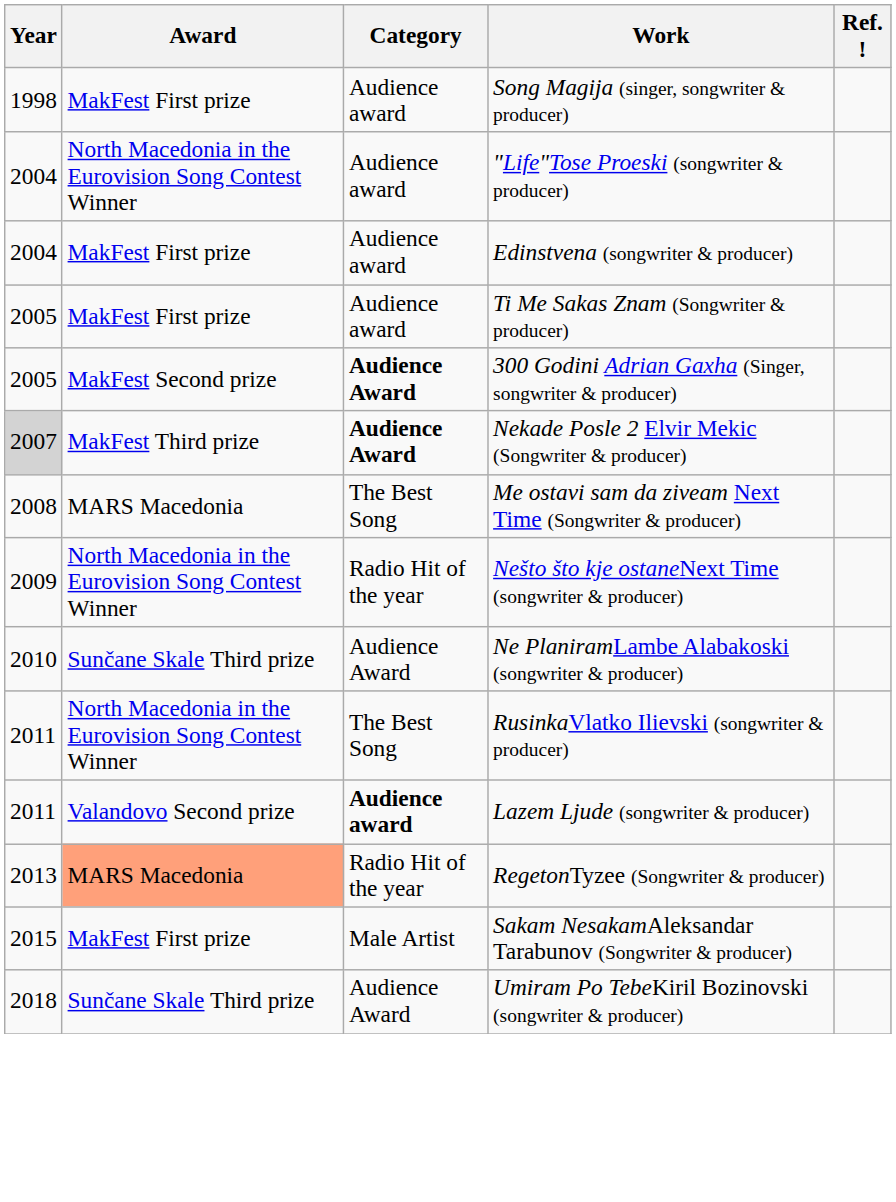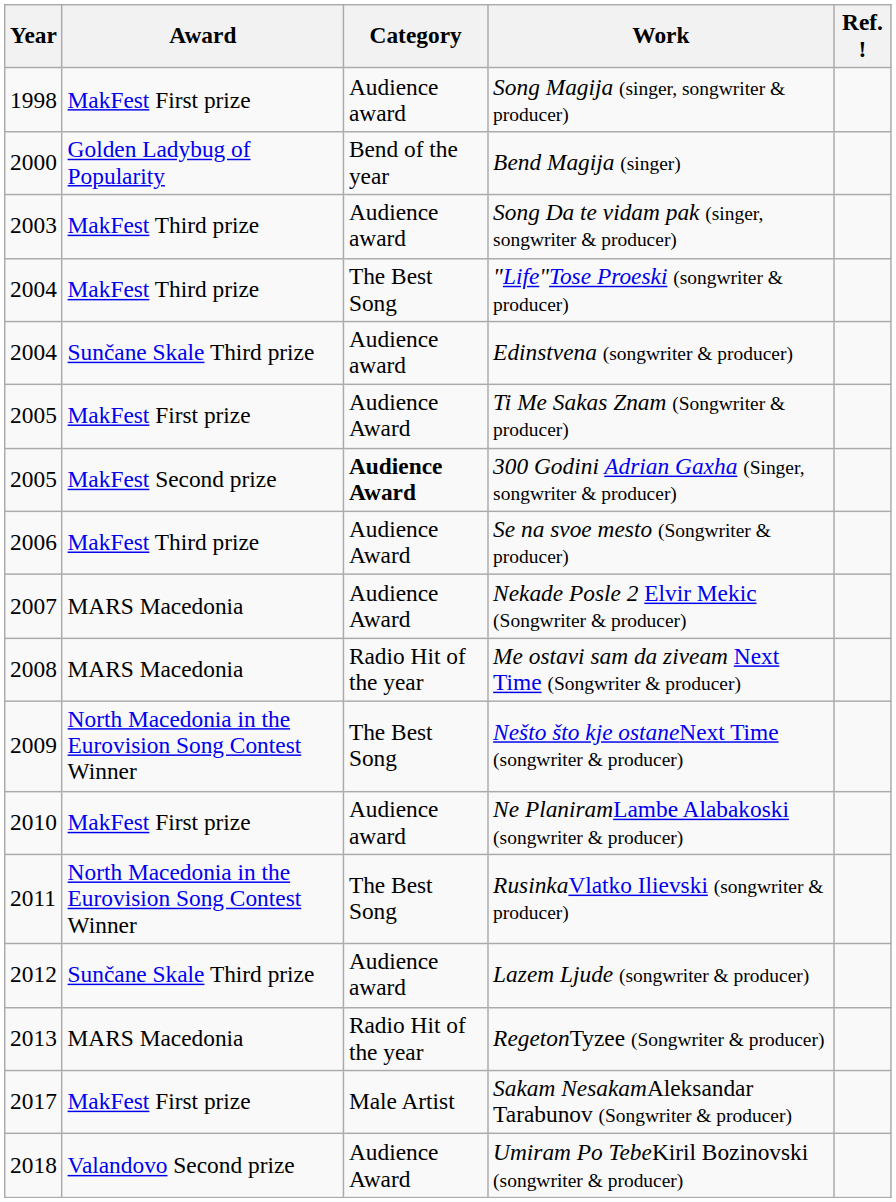+ row: 2000 | Golden Ladybug of Popularity | Bend of the year | Bend Magija (singer)
+ row: 2003 | MakFest Third prize | Аudience award | Song Da te vidam pak (singer, songwriter & producer)
"Life"Tose Proeski (songwriter & producer) | Award: North Macedonia in the Eurovision Song Contest Winner -> MakFest Third prize
"Life"Tose Proeski (songwriter & producer) | Category: Аudience award -> The Best Song
Edinstvena (songwriter & producer) | Award: MakFest First prize -> Sunčane Skale Third prize
Ti Me Sakas Znam (Songwriter & producer) | Category: Аudience award -> Audience Award
+ row: 2006 | MakFest Third prize | Audience Award | Se na svoe mesto (Songwriter & producer)
Nekade Posle 2 Elvir Mekic (Songwriter & producer) | Year: lightgrey background -> no background
Nekade Posle 2 Elvir Mekic (Songwriter & producer) | Award: MakFest Third prize -> MARS Macedonia
Nekade Posle 2 Elvir Mekic (Songwriter & producer) | Category: bold -> normal
Me ostavi sam da ziveam Next Time (Songwriter & producer) | Category: The Best Song -> Radio Hit of the year
Nešto što kje ostaneNext Time (songwriter & producer) | Category: Radio Hit of the year -> The Best Song
Ne PlaniramLambe Alabakoski (songwriter & producer) | Award: Sunčane Skale Third prize -> MakFest First prize
Ne PlaniramLambe Alabakoski (songwriter & producer) | Category: Audience Award -> Аudience award
Lazem Ljude (songwriter & producer) | Year: 2011 -> 2012
Lazem Ljude (songwriter & producer) | Award: Valandovo Second prize -> Sunčane Skale Third prize
Lazem Ljude (songwriter & producer) | Category: bold -> normal
RegetonTyzee (Songwriter & producer) | Award: lightsalmon background -> no background
Sakam NesakamAleksandar Tarabunov (Songwriter & producer) | Year: 2015 -> 2017
Umiram Po TebeKiril Bozinovski (songwriter & producer) | Award: Sunčane Skale Third prize -> Valandovo Second prize
